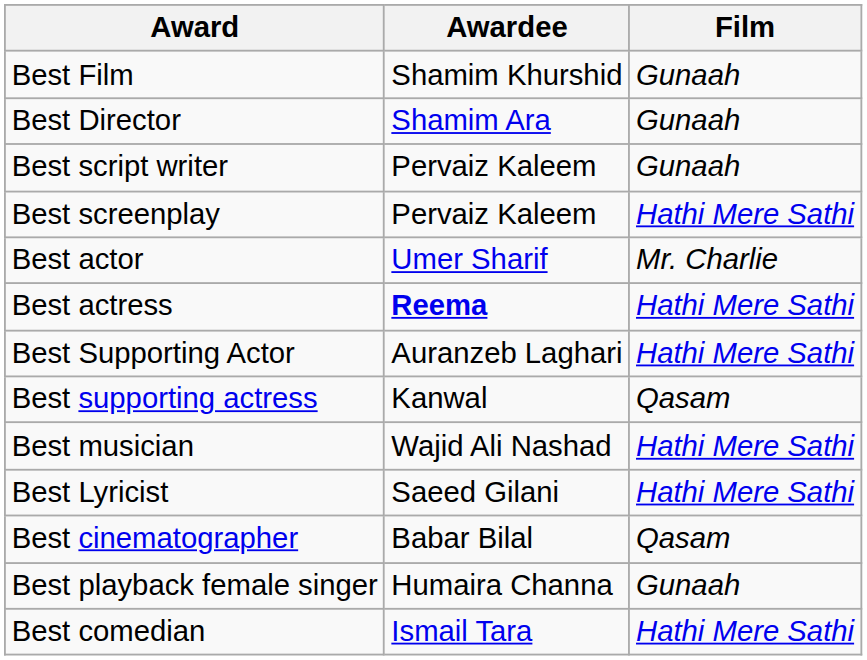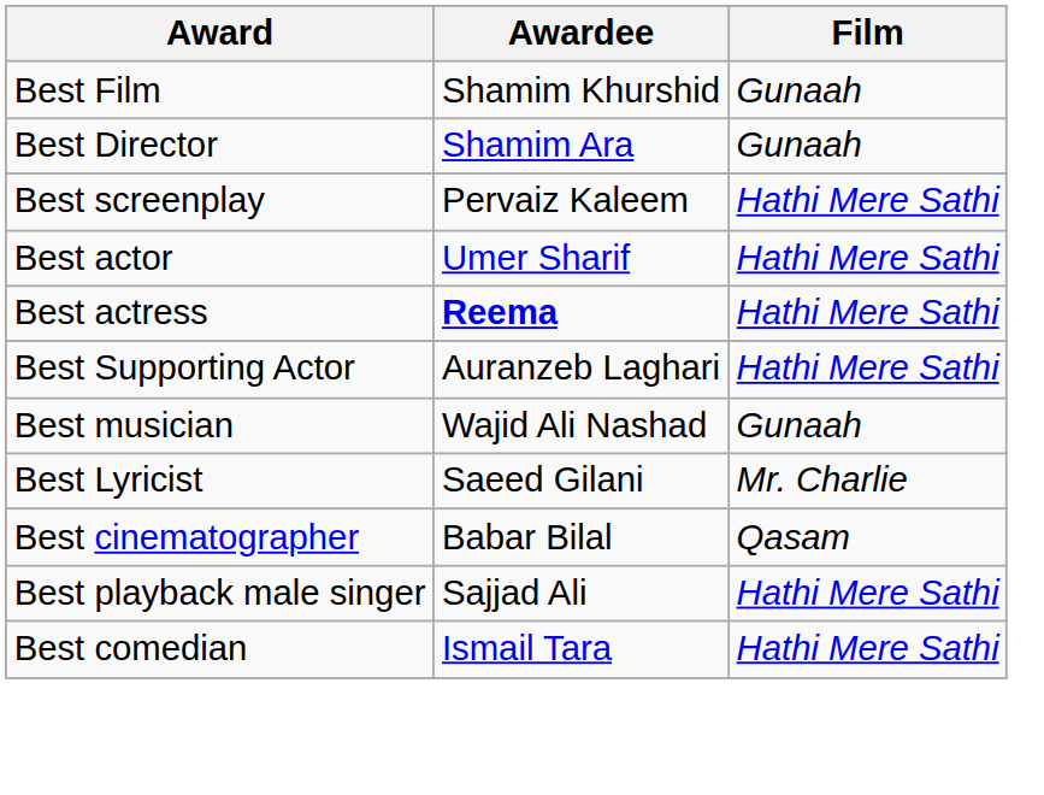- row: Best script writer | Pervaiz Kaleem | Gunaah
Best actor | Film: Mr. Charlie -> Hathi Mere Sathi
- row: Best supporting actress | Kanwal | Qasam
Best musician | Film: Hathi Mere Sathi -> Gunaah
Best Lyricist | Film: Hathi Mere Sathi -> Mr. Charlie
- row: Best playback female singer | Humaira Channa | Gunaah
+ row: Best playback male singer | Sajjad Ali | Hathi Mere Sathi
